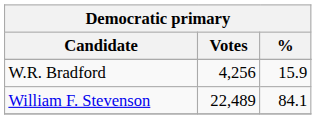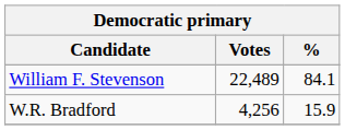rows swapped: William F. Stevenson <-> W.R. Bradford
